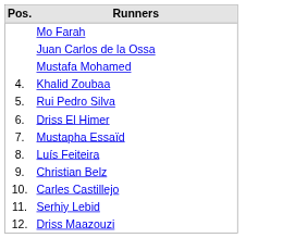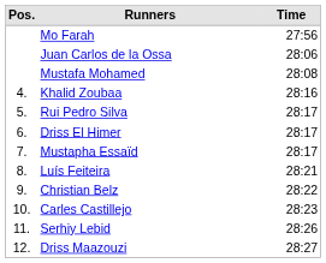+ column: Time | 27:56 | 28:06 | 28:08 | 28:16 | 28:17 | 28:17 | 28:17 | 28:21 | 28:22 | 28:23 | 28:26 | 28:27
